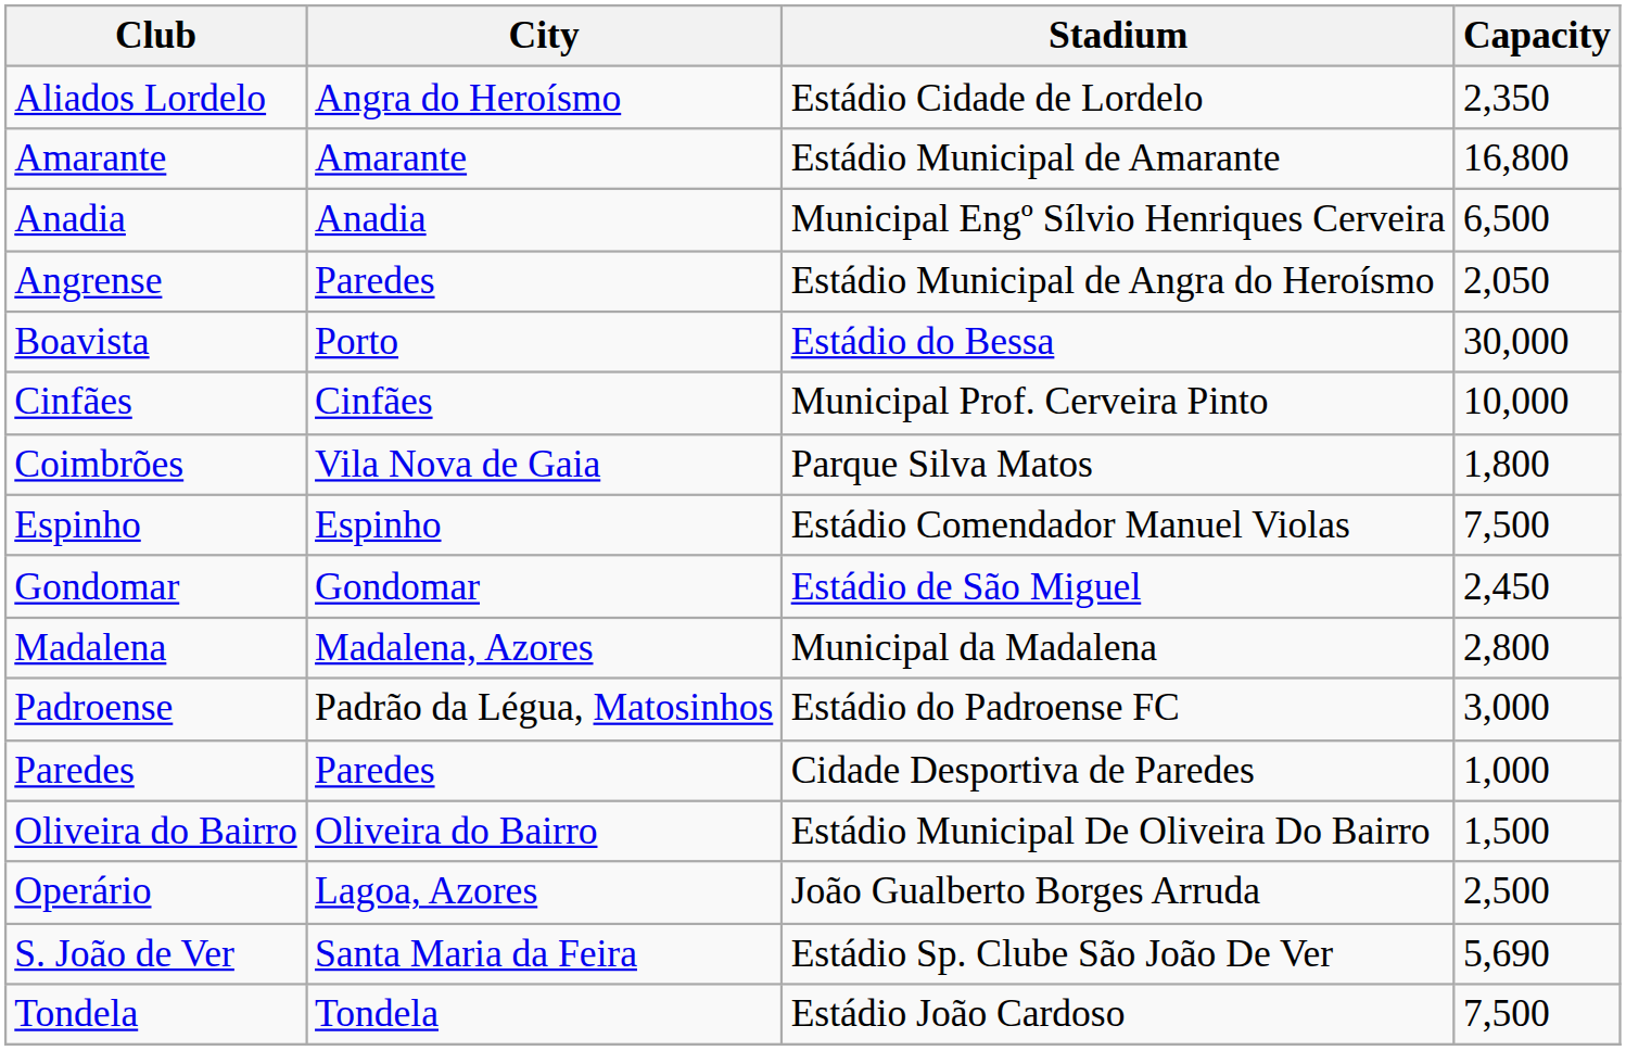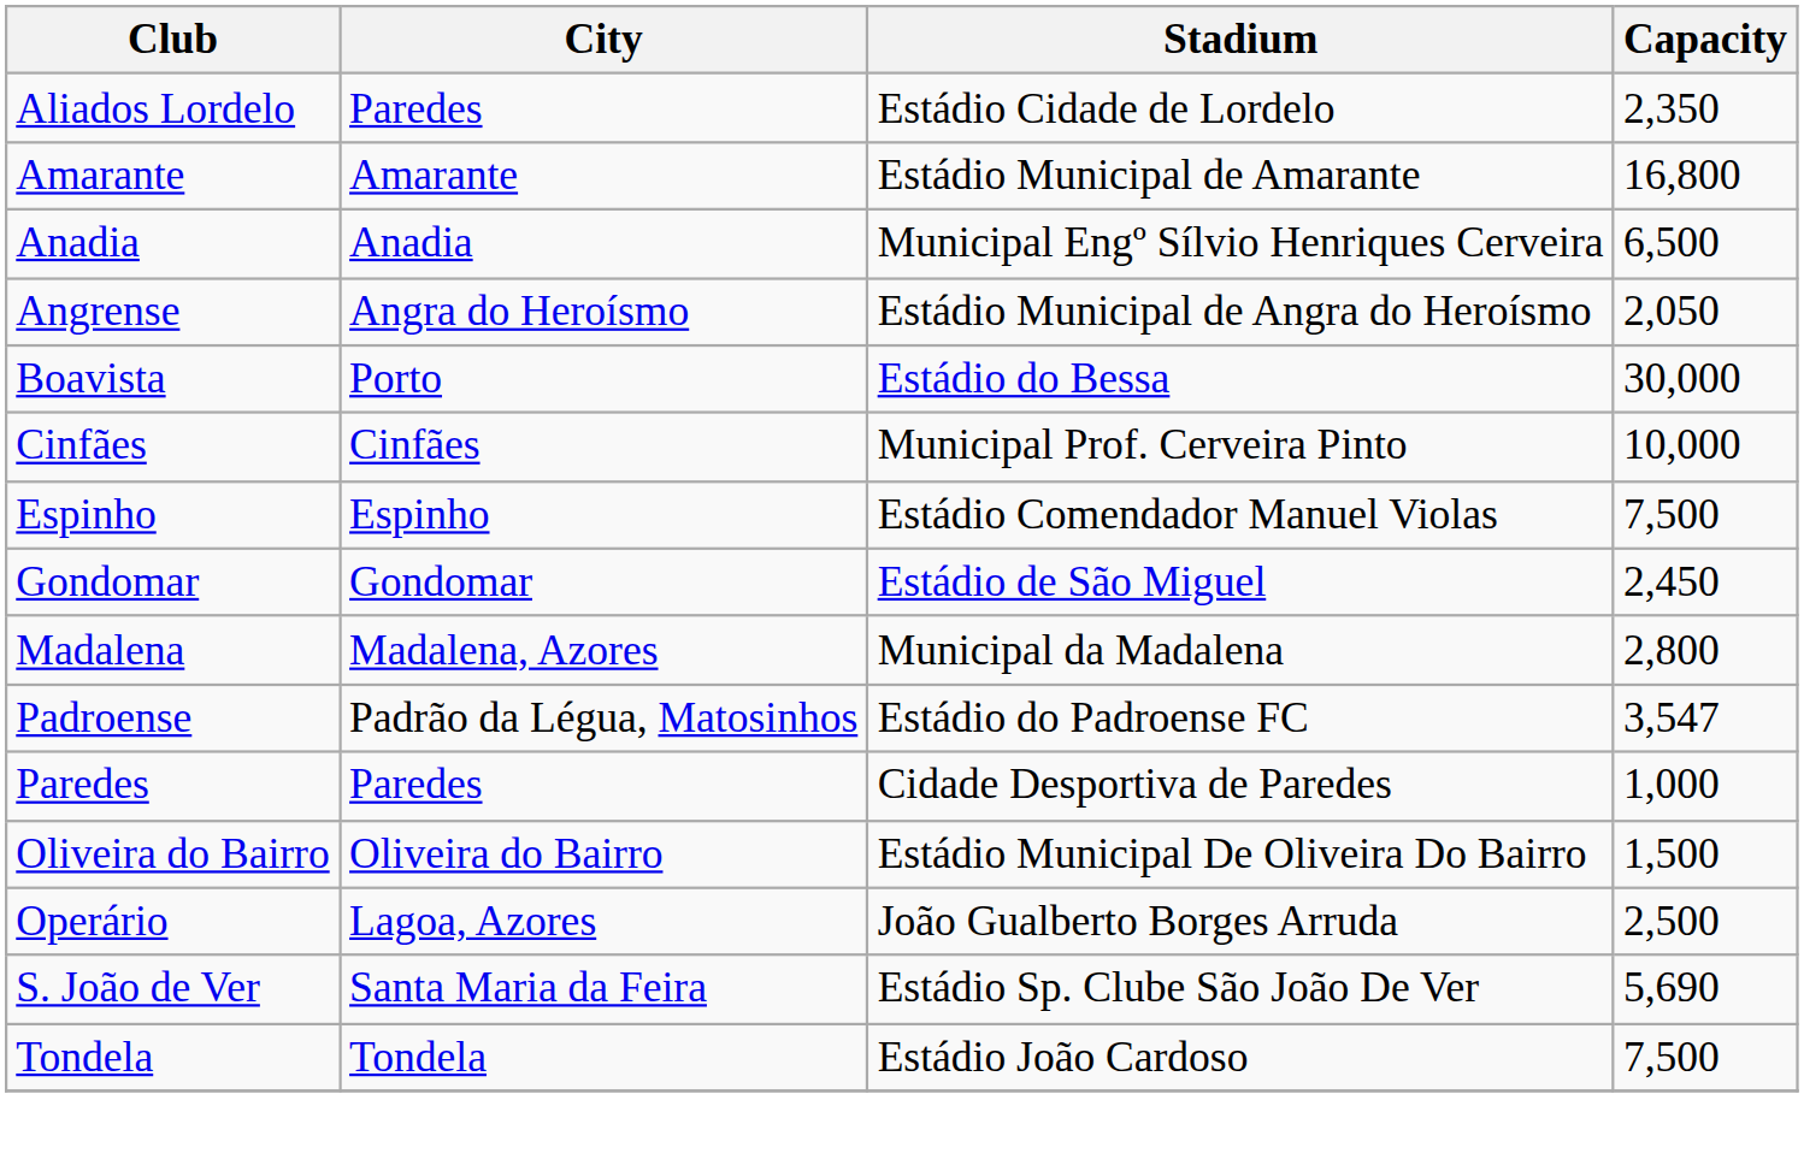Aliados Lordelo | City: Angra do Heroísmo -> Paredes
Angrense | City: Paredes -> Angra do Heroísmo
- row: Coimbrões | Vila Nova de Gaia | Parque Silva Matos | 1,800
Padroense | Capacity: 3,000 -> 3,547
